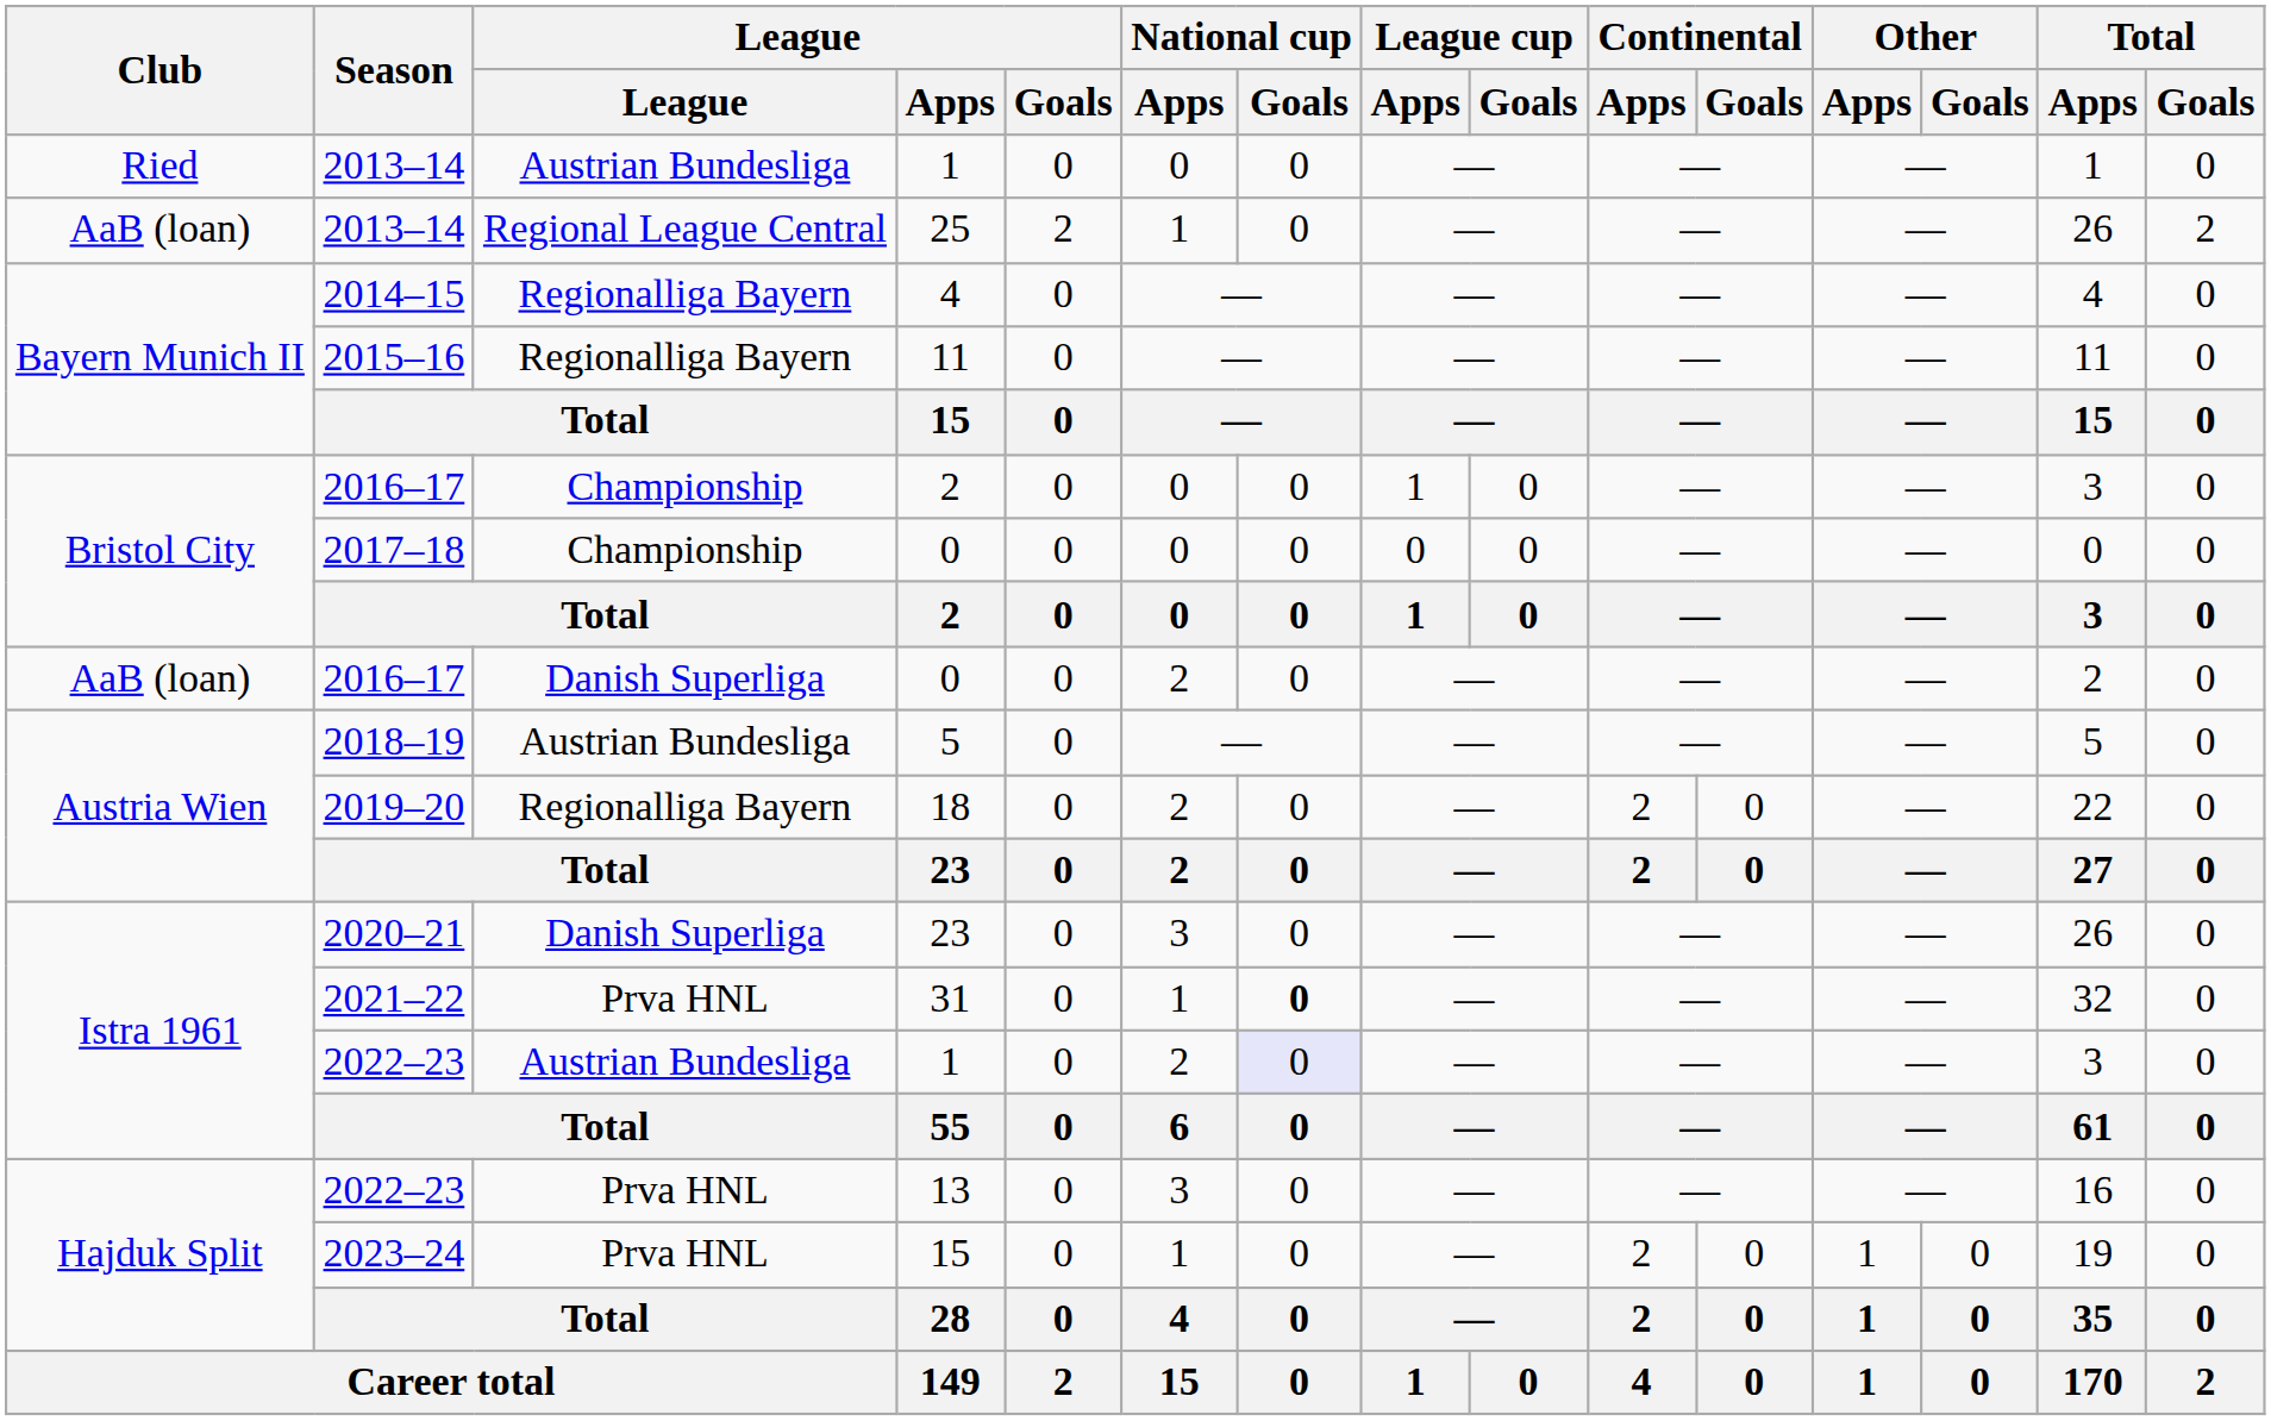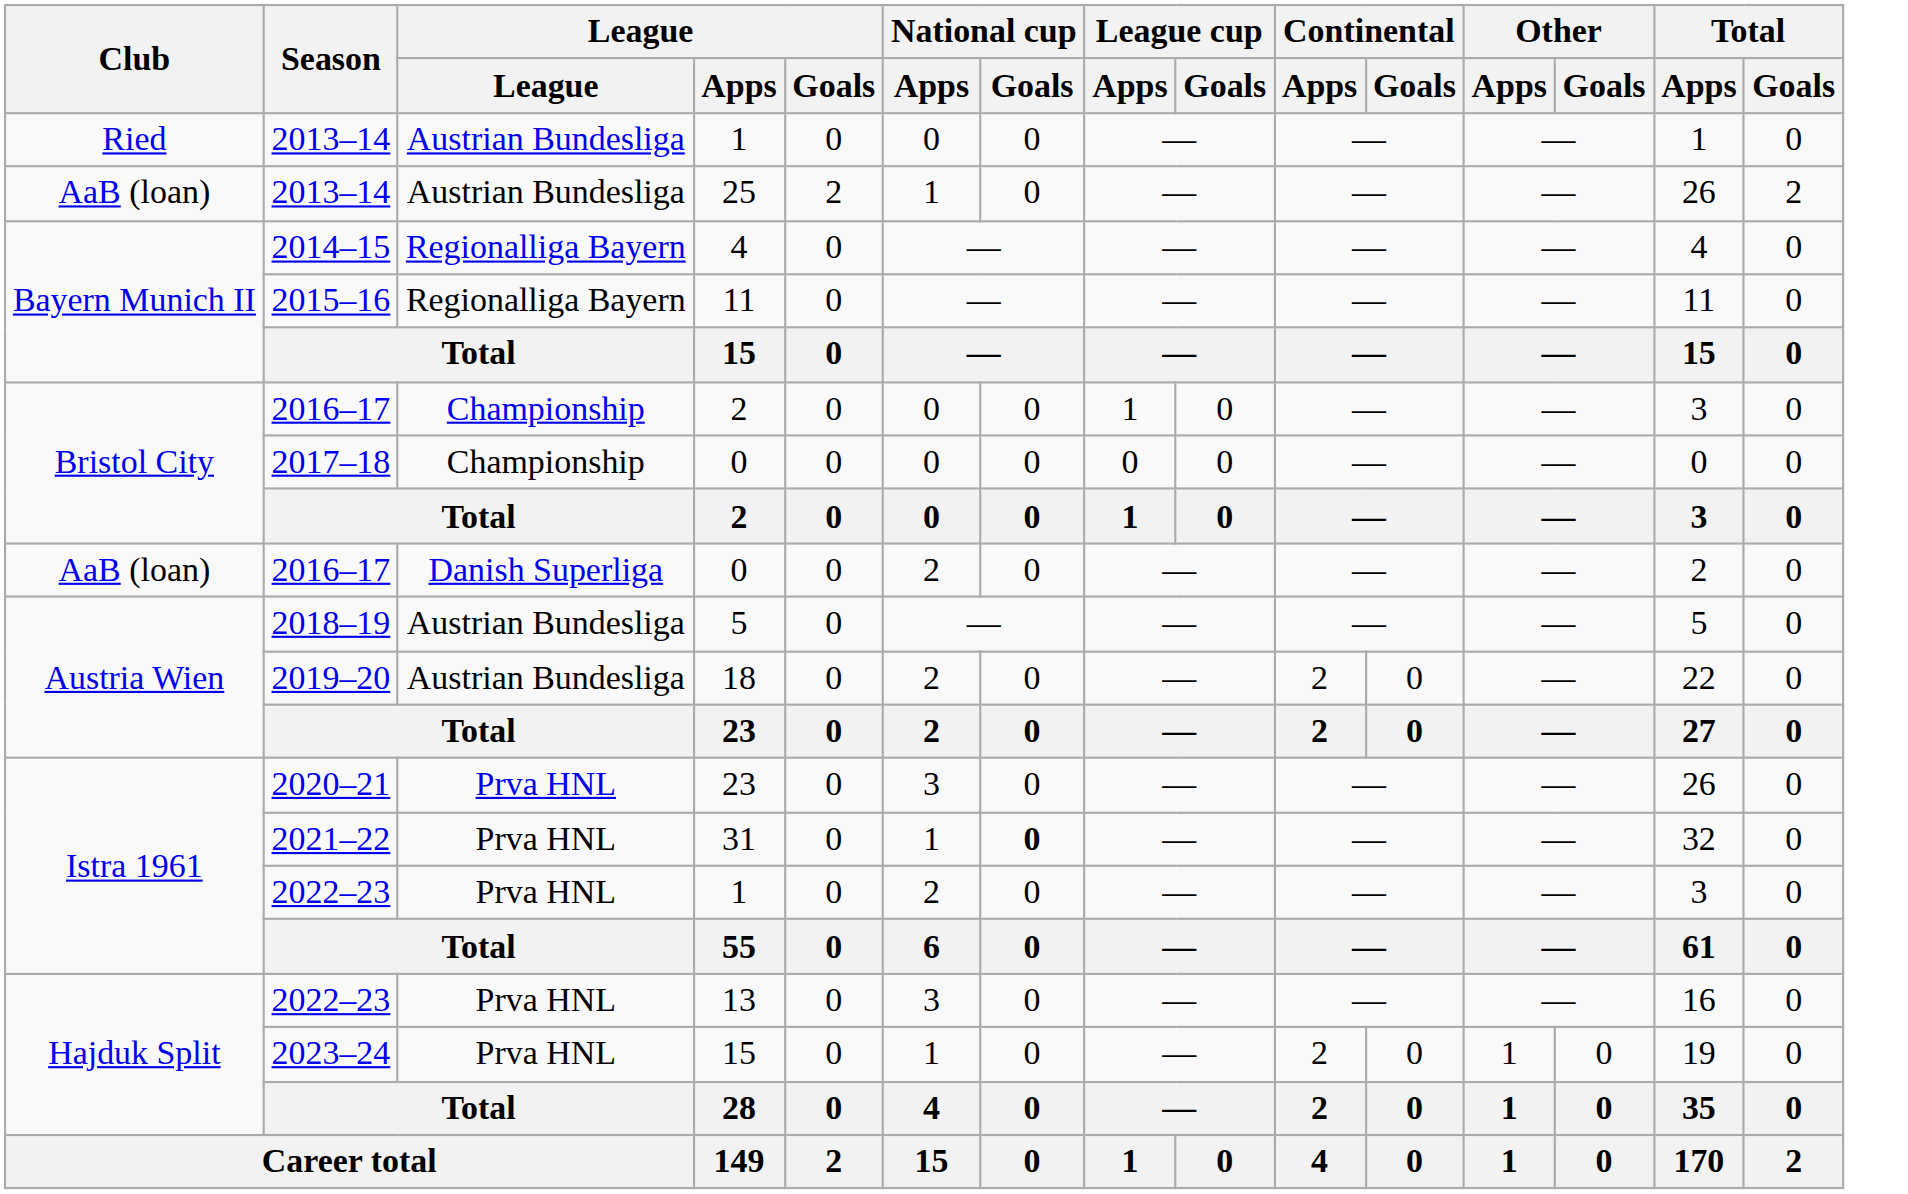25 | League: Regional League Central -> Austrian Bundesliga
18 | League: Regionalliga Bayern -> Austrian Bundesliga
2020–21 / 23 | League: Danish Superliga -> Prva HNL
2022–23 / 1 | League: Austrian Bundesliga -> Prva HNL
2022–23 / 1 | National cup / Goals: lavender background -> no background
